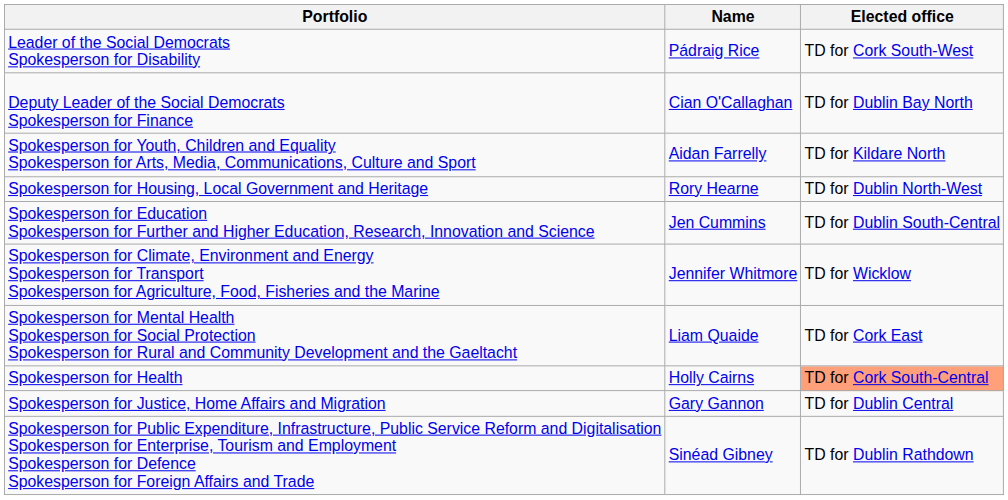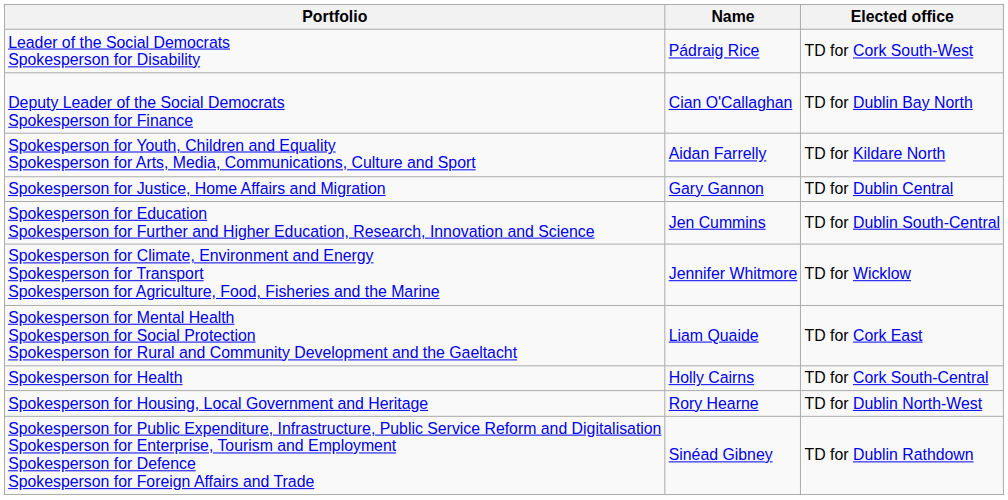rows swapped: Spokesperson for Justice, Home Affairs and Migration <-> Spokesperson for Housing, Local Government and Heritage
Spokesperson for Health | Elected office: lightsalmon background -> no background
